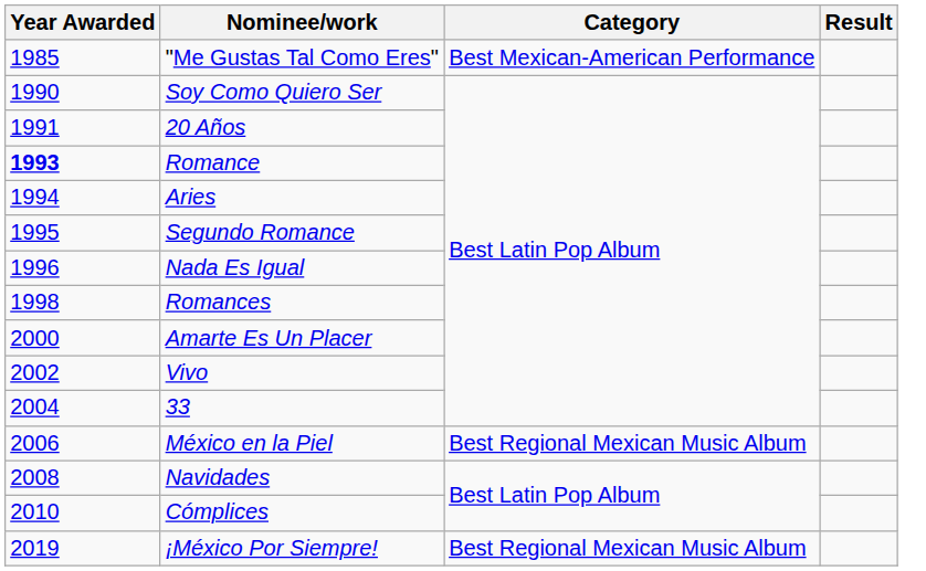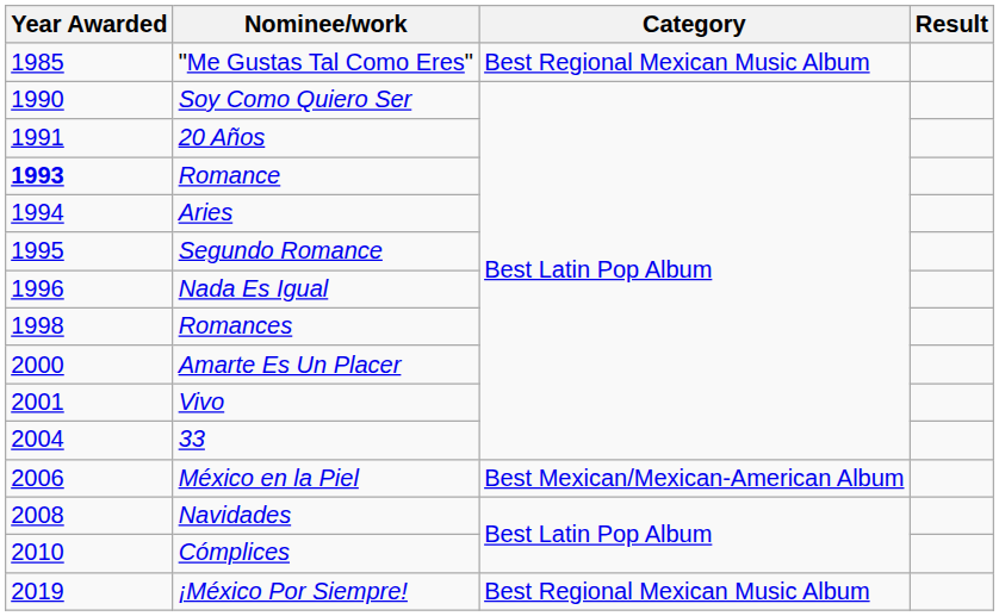"Me Gustas Tal Como Eres" | Category: Best Mexican-American Performance -> Best Regional Mexican Music Album
Vivo | Year Awarded: 2002 -> 2001
México en la Piel | Category: Best Regional Mexican Music Album -> Best Mexican/Mexican-American Album
